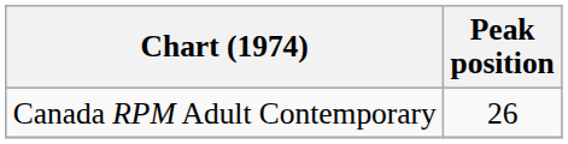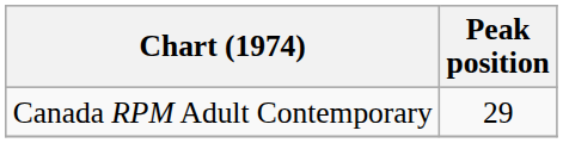Canada RPM Adult Contemporary | Peak position: 26 -> 29
